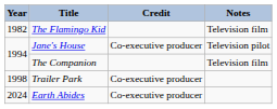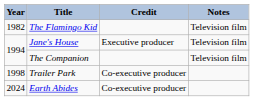Jane's House | Credit: Co-executive producer -> Executive producer
Jane's House | Notes: Television pilot -> Television film
